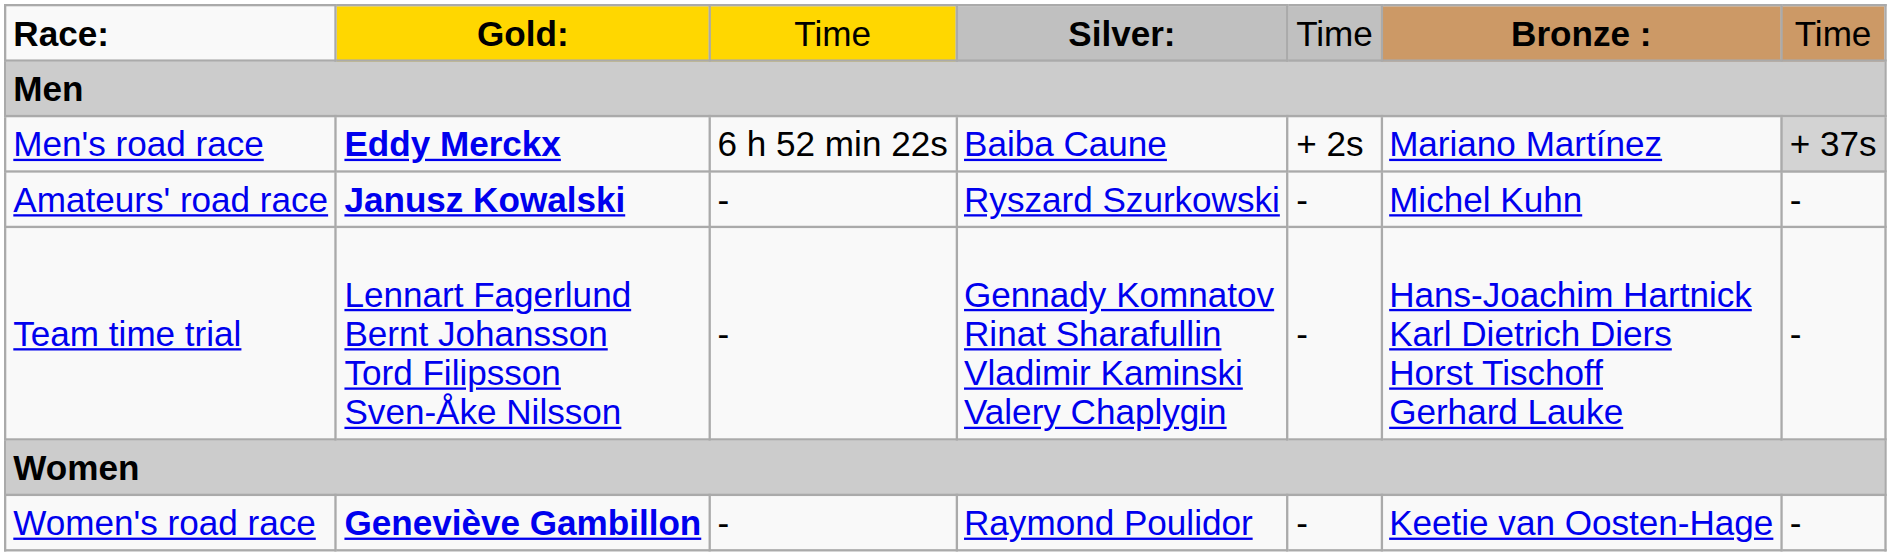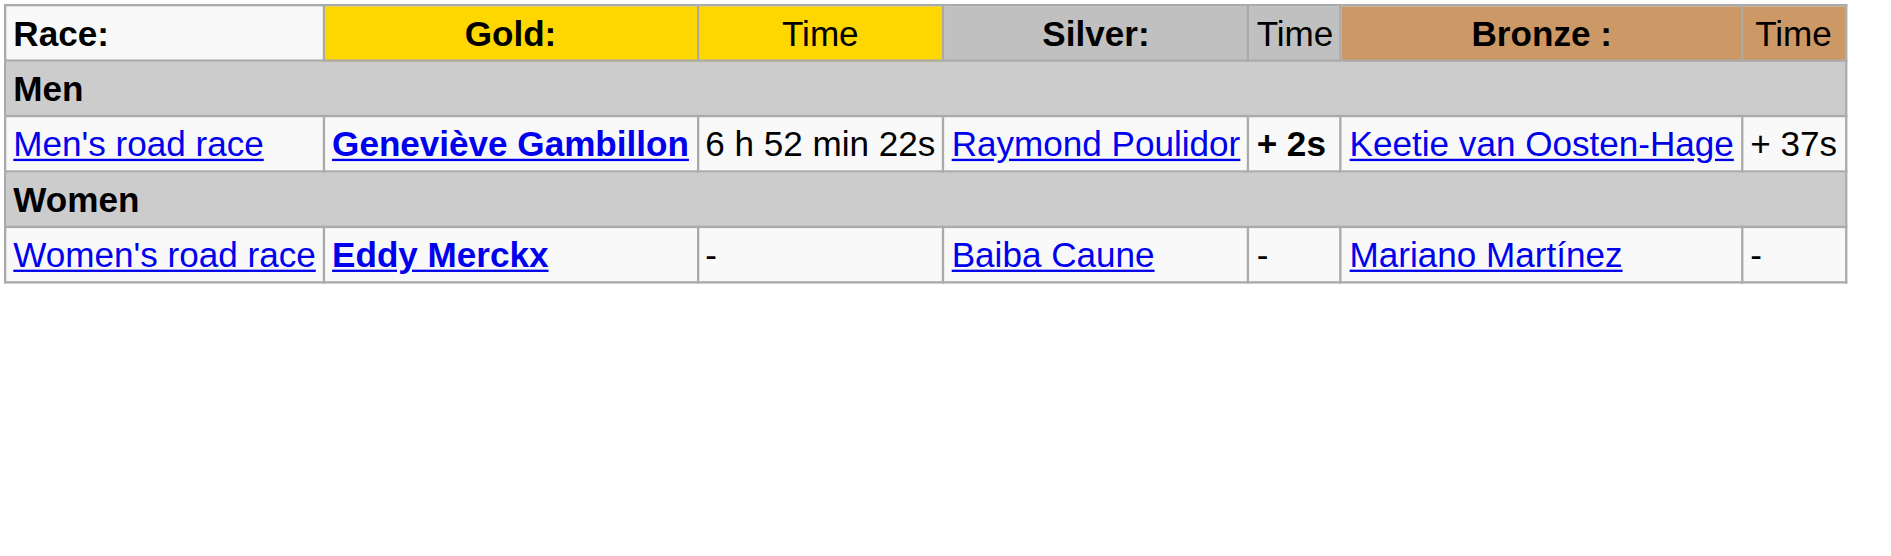Men's road race | column 2: Eddy Merckx -> Geneviève Gambillon
Men's road race | column 4: Baiba Caune -> Raymond Poulidor
Men's road race | column 5: normal -> bold
Men's road race | column 6: Mariano Martínez -> Keetie van Oosten-Hage
Men's road race | column 7: lightgrey background -> no background
- row: Amateurs' road race | Janusz Kowalski | - | Ryszard Szurkowski | - | Michel Kuhn | -
- row: Team time trial | Lennart Fagerlund Bernt Johansson Tord Filipsson Sven-Åke Nilsson | - | Gennady Komnatov Rinat Sharafullin Vladimir Kaminski Valery Chaplygin | - | Hans-Joachim Hartnick Karl Dietrich Diers Horst Tischoff Gerhard Lauke | -
Women's road race | column 2: Geneviève Gambillon -> Eddy Merckx
Women's road race | column 4: Raymond Poulidor -> Baiba Caune
Women's road race | column 6: Keetie van Oosten-Hage -> Mariano Martínez
